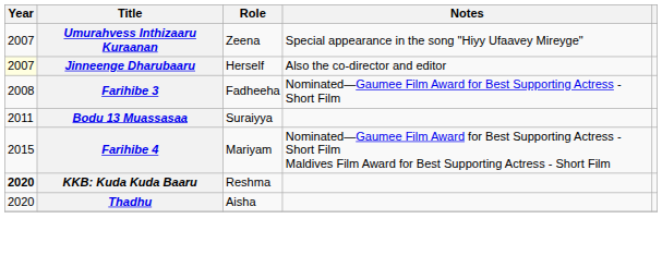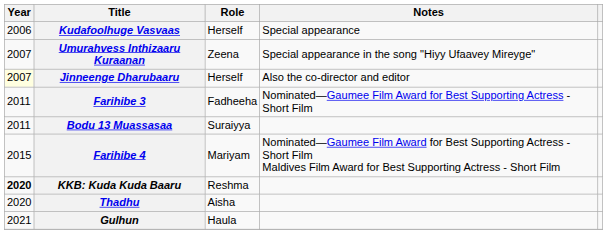+ row: 2006 | Kudafoolhuge Vasvaas | Herself | Special appearance
Farihibe 3 | Year: 2008 -> 2011
+ row: 2021 | Gulhun | Haula
